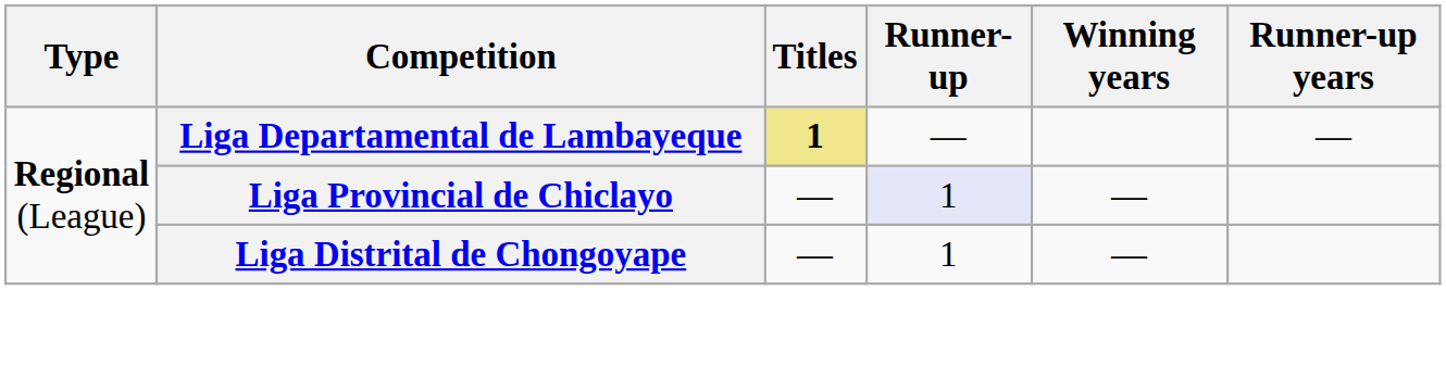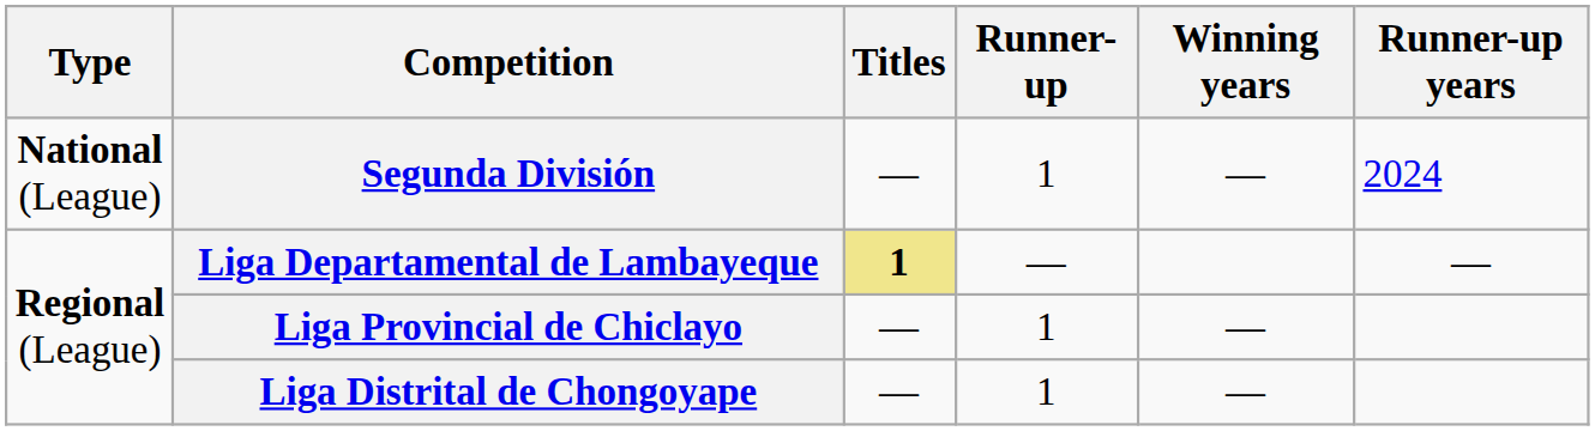+ row: National (League) | Segunda División | — | 1 | — | 2024
Liga Provincial de Chiclayo | Runner-up: lavender background -> no background
